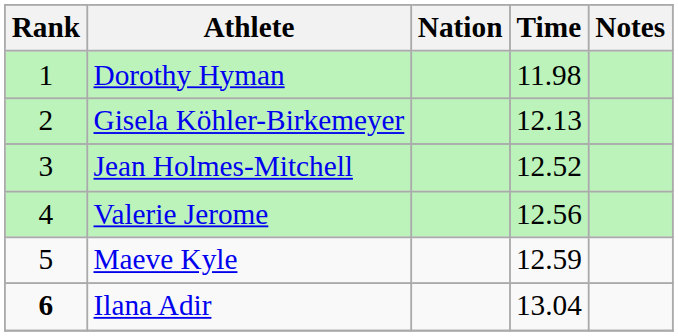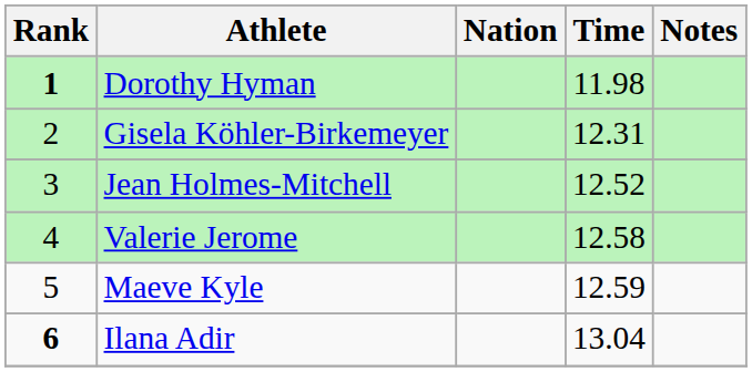Dorothy Hyman | Rank: normal -> bold
Gisela Köhler-Birkemeyer | Time: 12.13 -> 12.31
Valerie Jerome | Time: 12.56 -> 12.58
